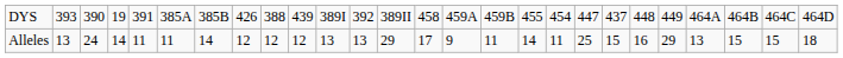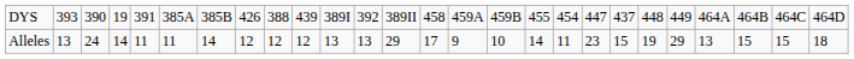Alleles | column 16: 11 -> 10
Alleles | column 19: 25 -> 23
Alleles | column 21: 16 -> 19
